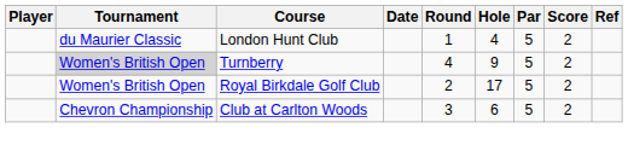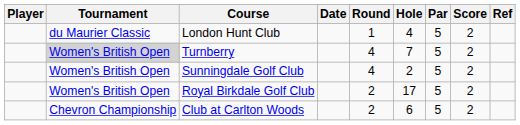Turnberry | Hole: 9 -> 7
+ row: Women's British Open | Sunningdale Golf Club | 4 | 2 | 5 | 2
Club at Carlton Woods | Round: 3 -> 2
